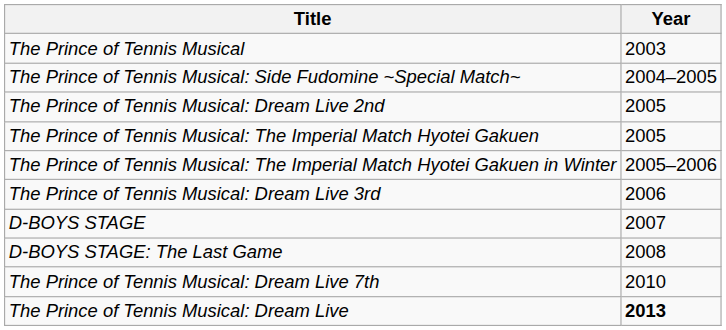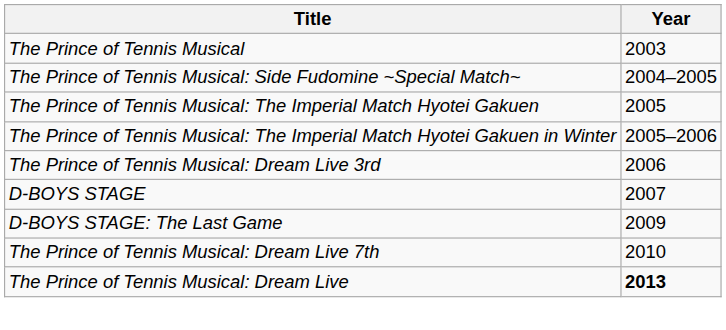- row: The Prince of Tennis Musical: Dream Live 2nd | 2005
D-BOYS STAGE: The Last Game | Year: 2008 -> 2009
